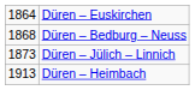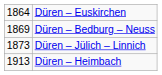Düren – Bedburg – Neuss | column 1: 1868 -> 1869
